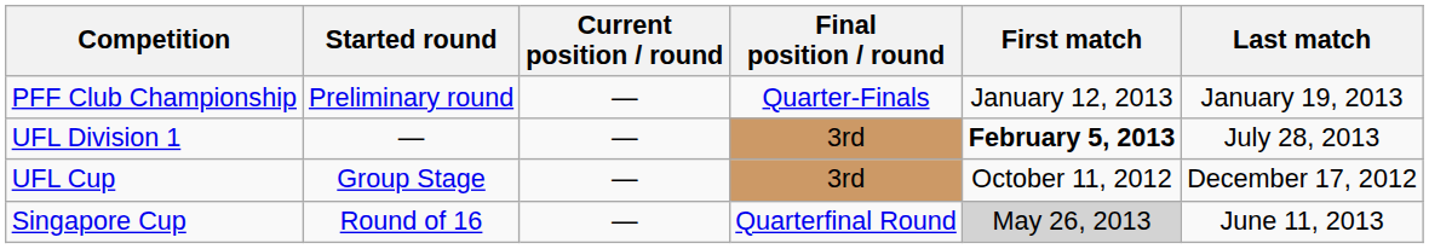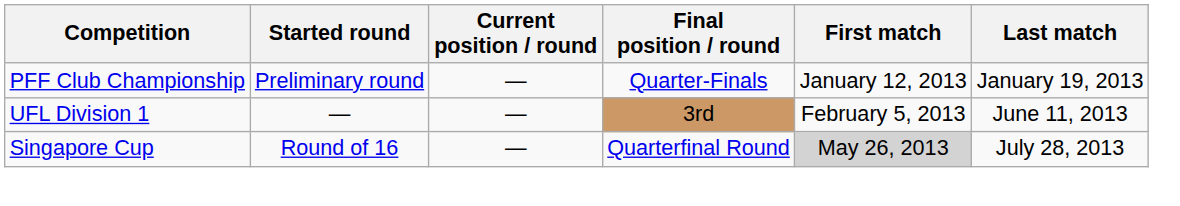UFL Division 1 | First match: bold -> normal
UFL Division 1 | Last match: July 28, 2013 -> June 11, 2013
- row: UFL Cup | Group Stage | — | 3rd | October 11, 2012 | December 17, 2012
Singapore Cup | Last match: June 11, 2013 -> July 28, 2013
